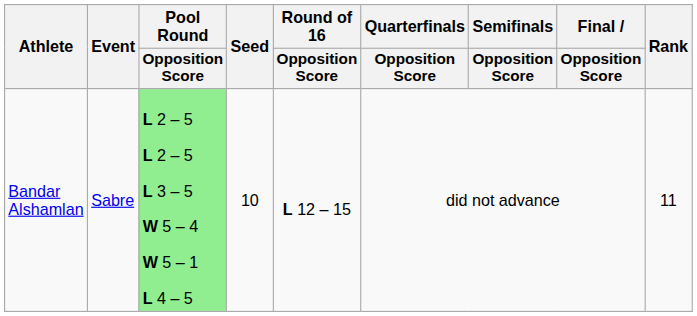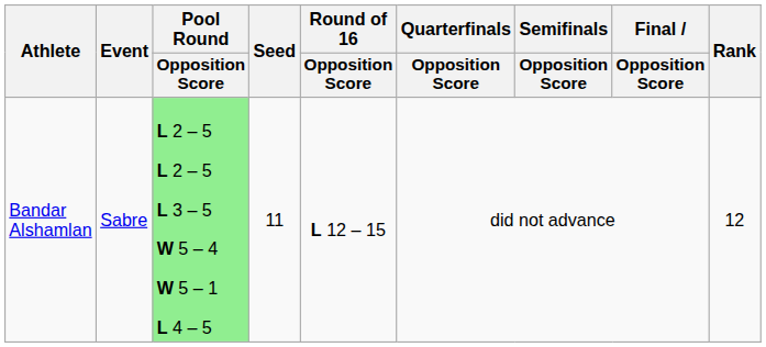Bandar Alshamlan | Seed: 10 -> 11
Bandar Alshamlan | Rank: 11 -> 12
